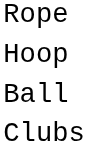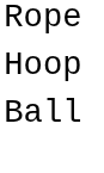- row: Clubs
